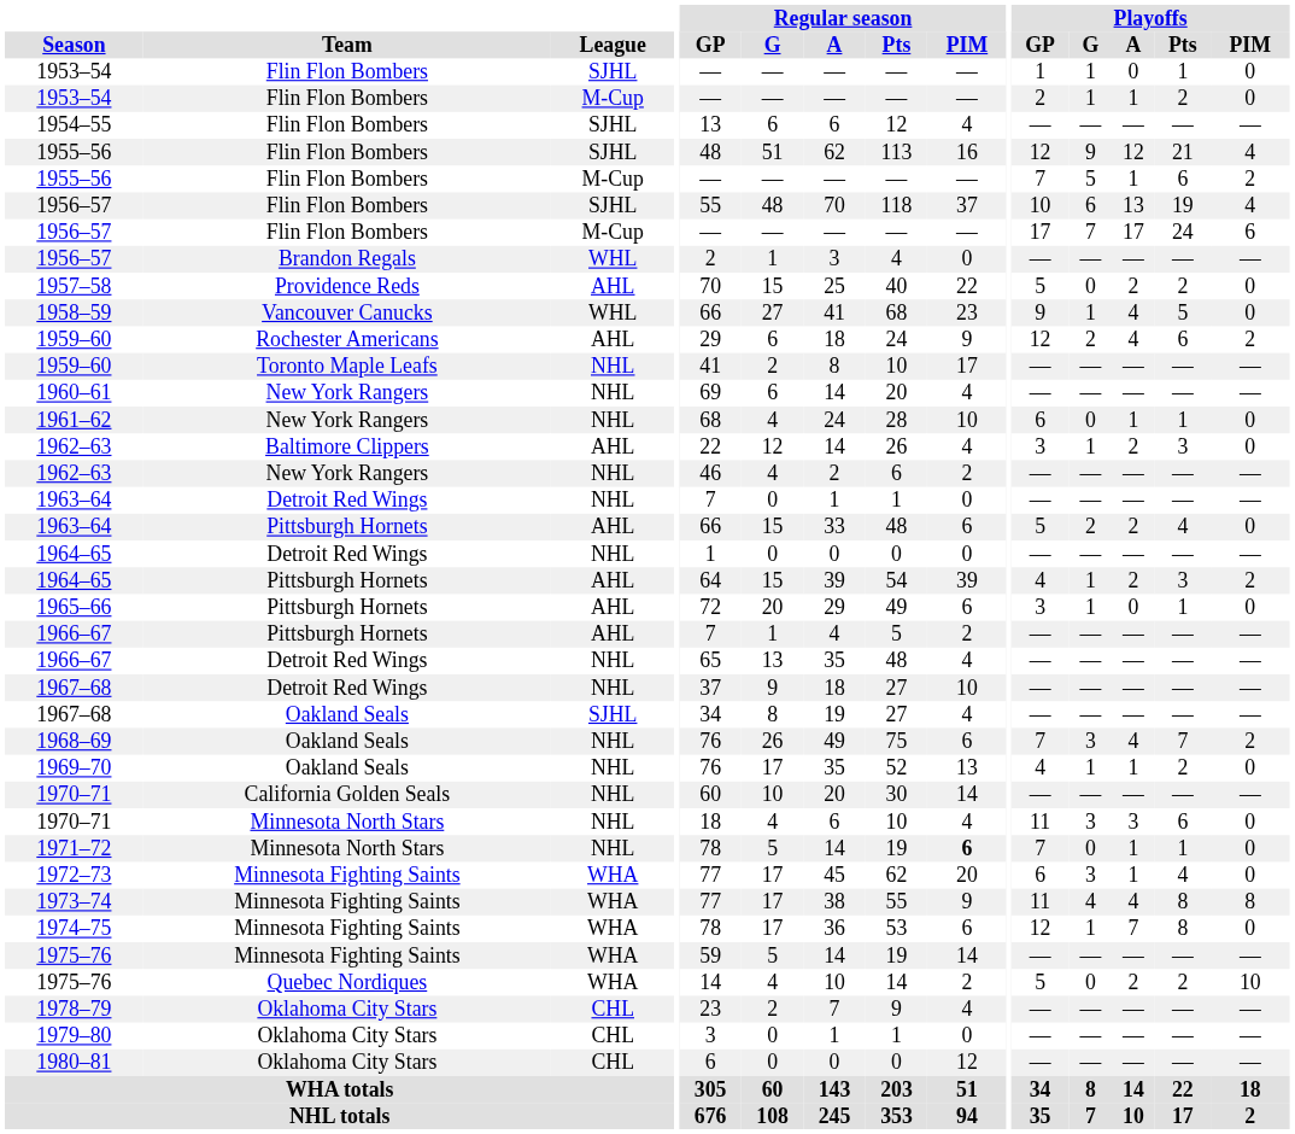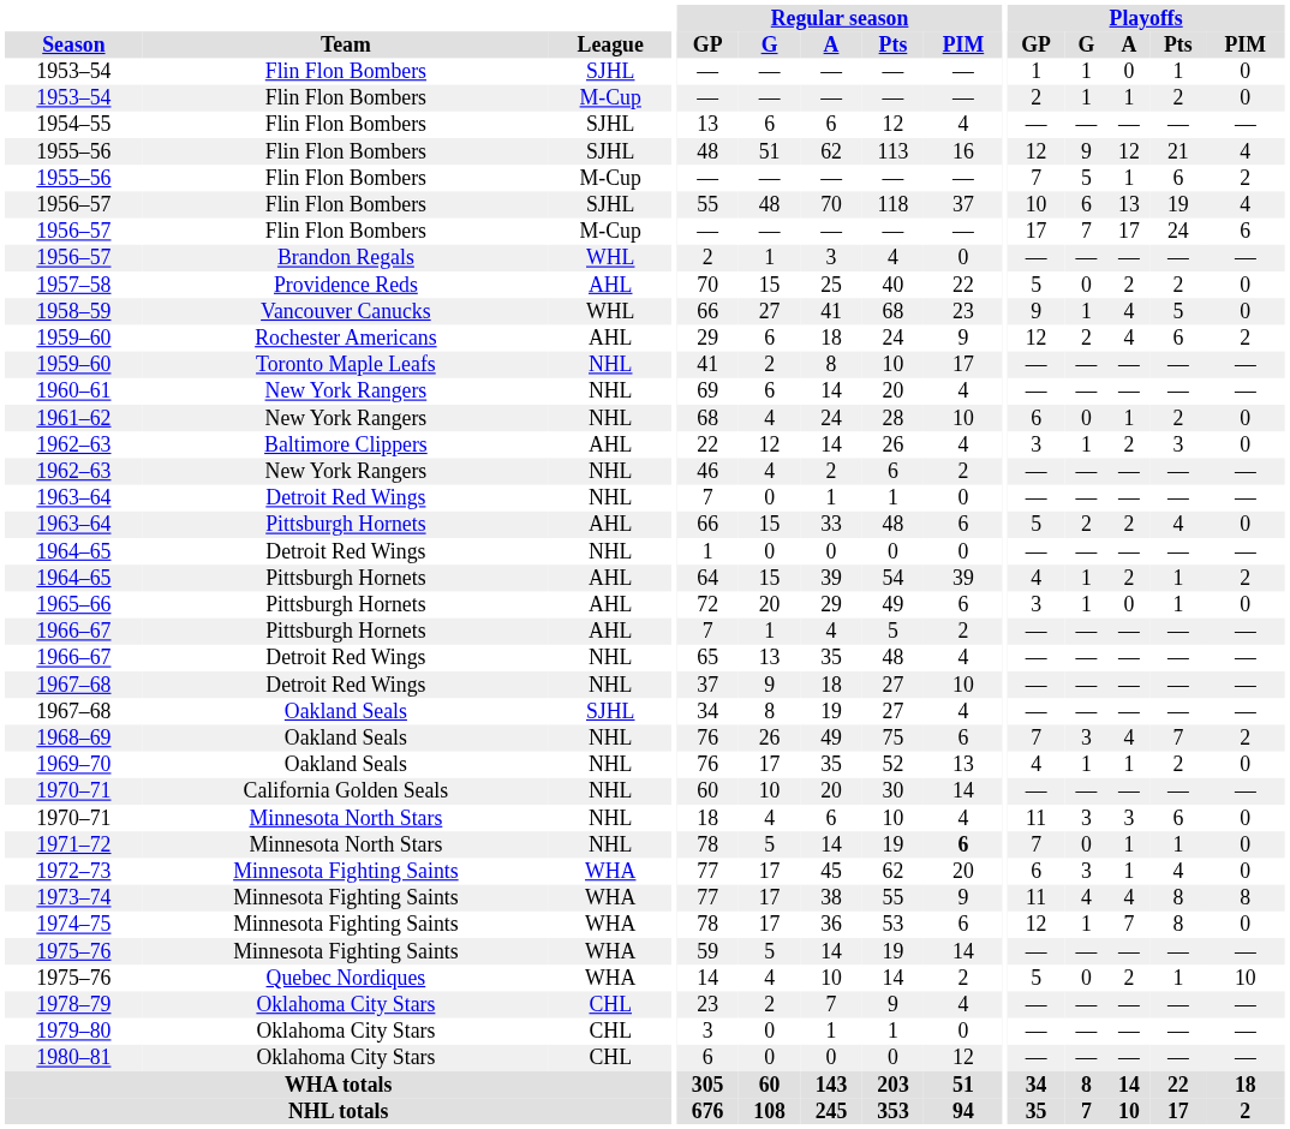1961–62 | Playoffs / Pts: 1 -> 2
1964–65 / Pittsburgh Hornets | Playoffs / Pts: 3 -> 1
1975–76 / Quebec Nordiques | Playoffs / Pts: 2 -> 1
